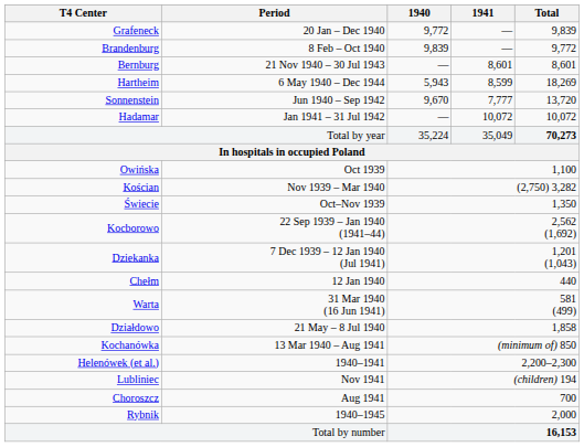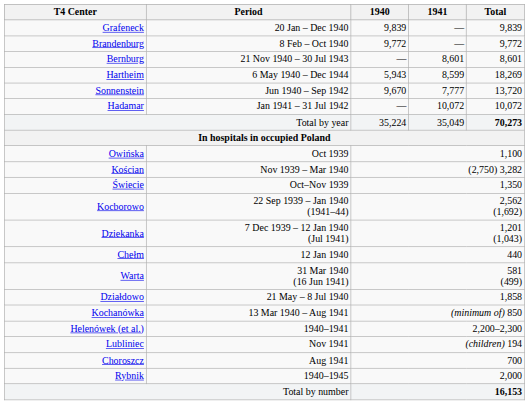Grafeneck | 1940: 9,772 -> 9,839
Brandenburg | 1940: 9,839 -> 9,772
